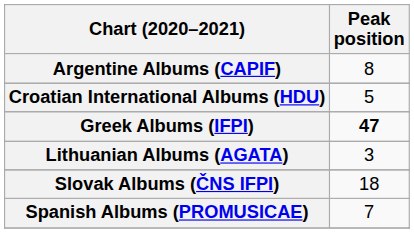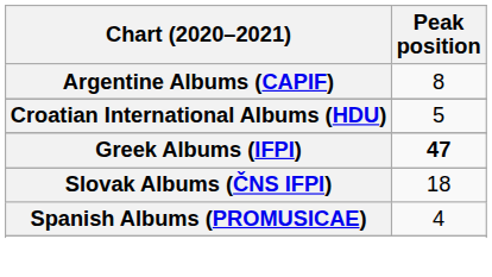- row: Lithuanian Albums (AGATA) | 3
Spanish Albums (PROMUSICAE) | Peak position: 7 -> 4
